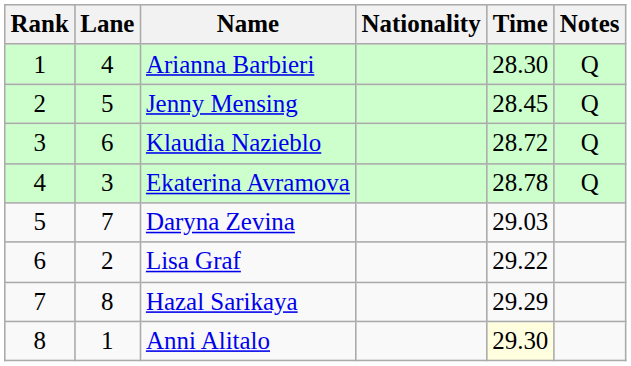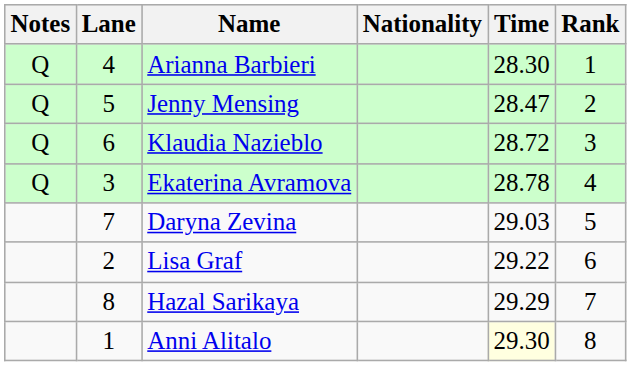columns swapped: Rank <-> Notes
Jenny Mensing | Time: 28.45 -> 28.47
